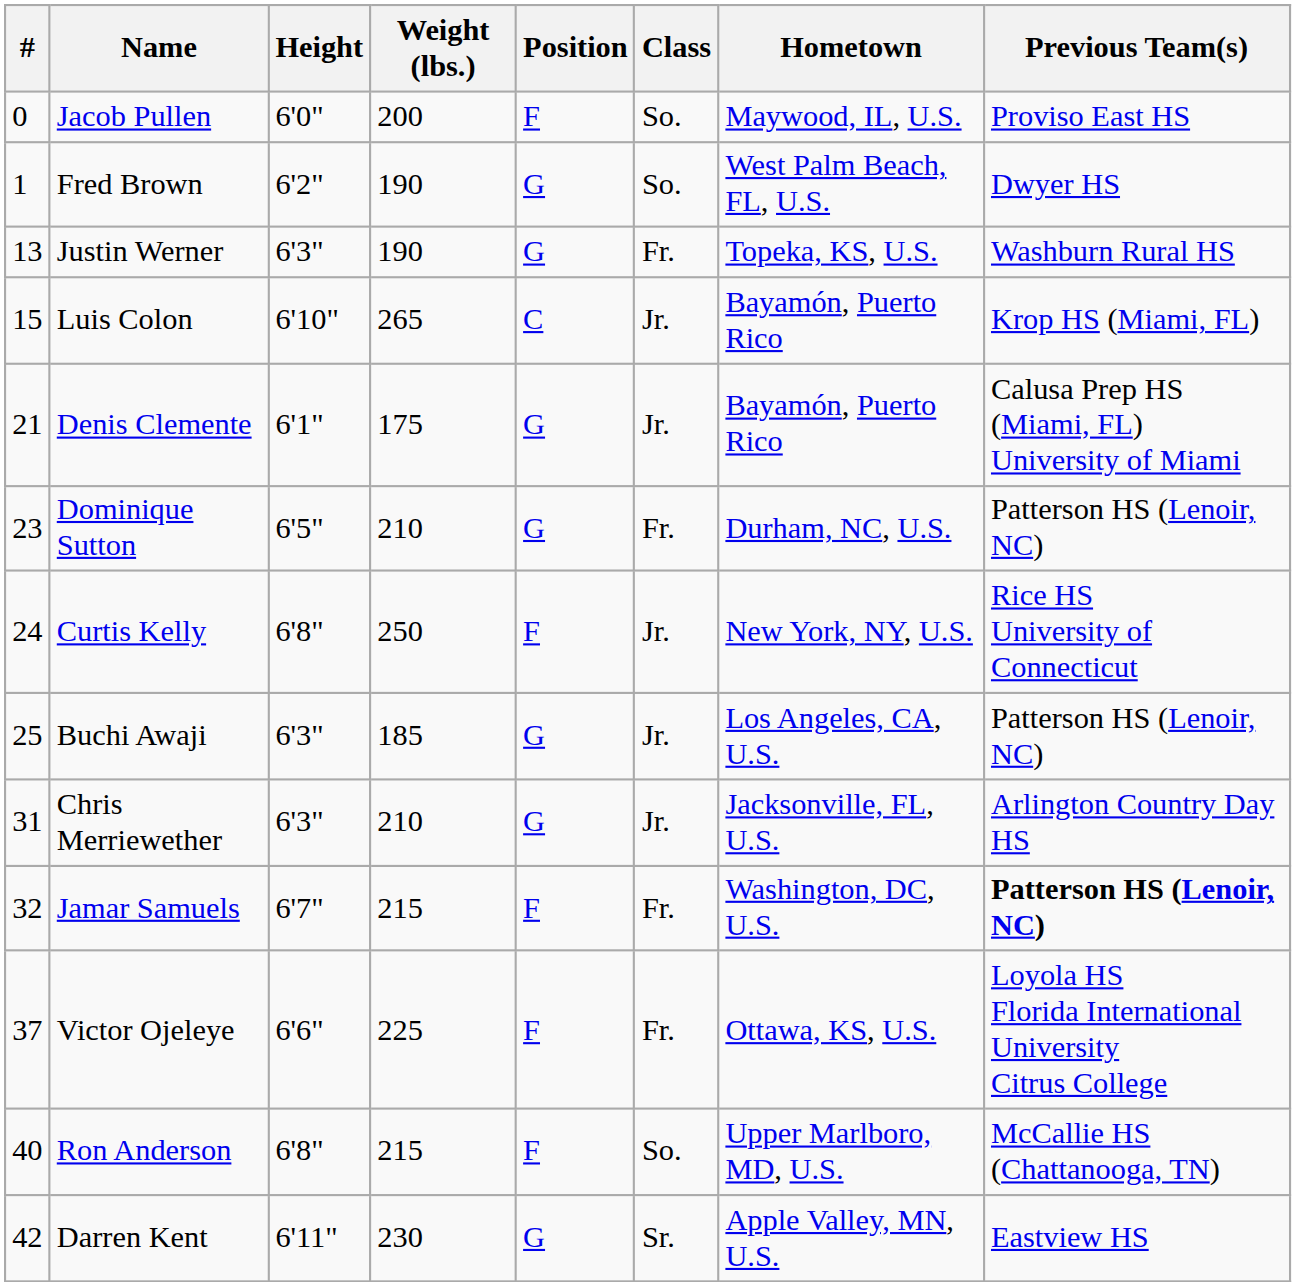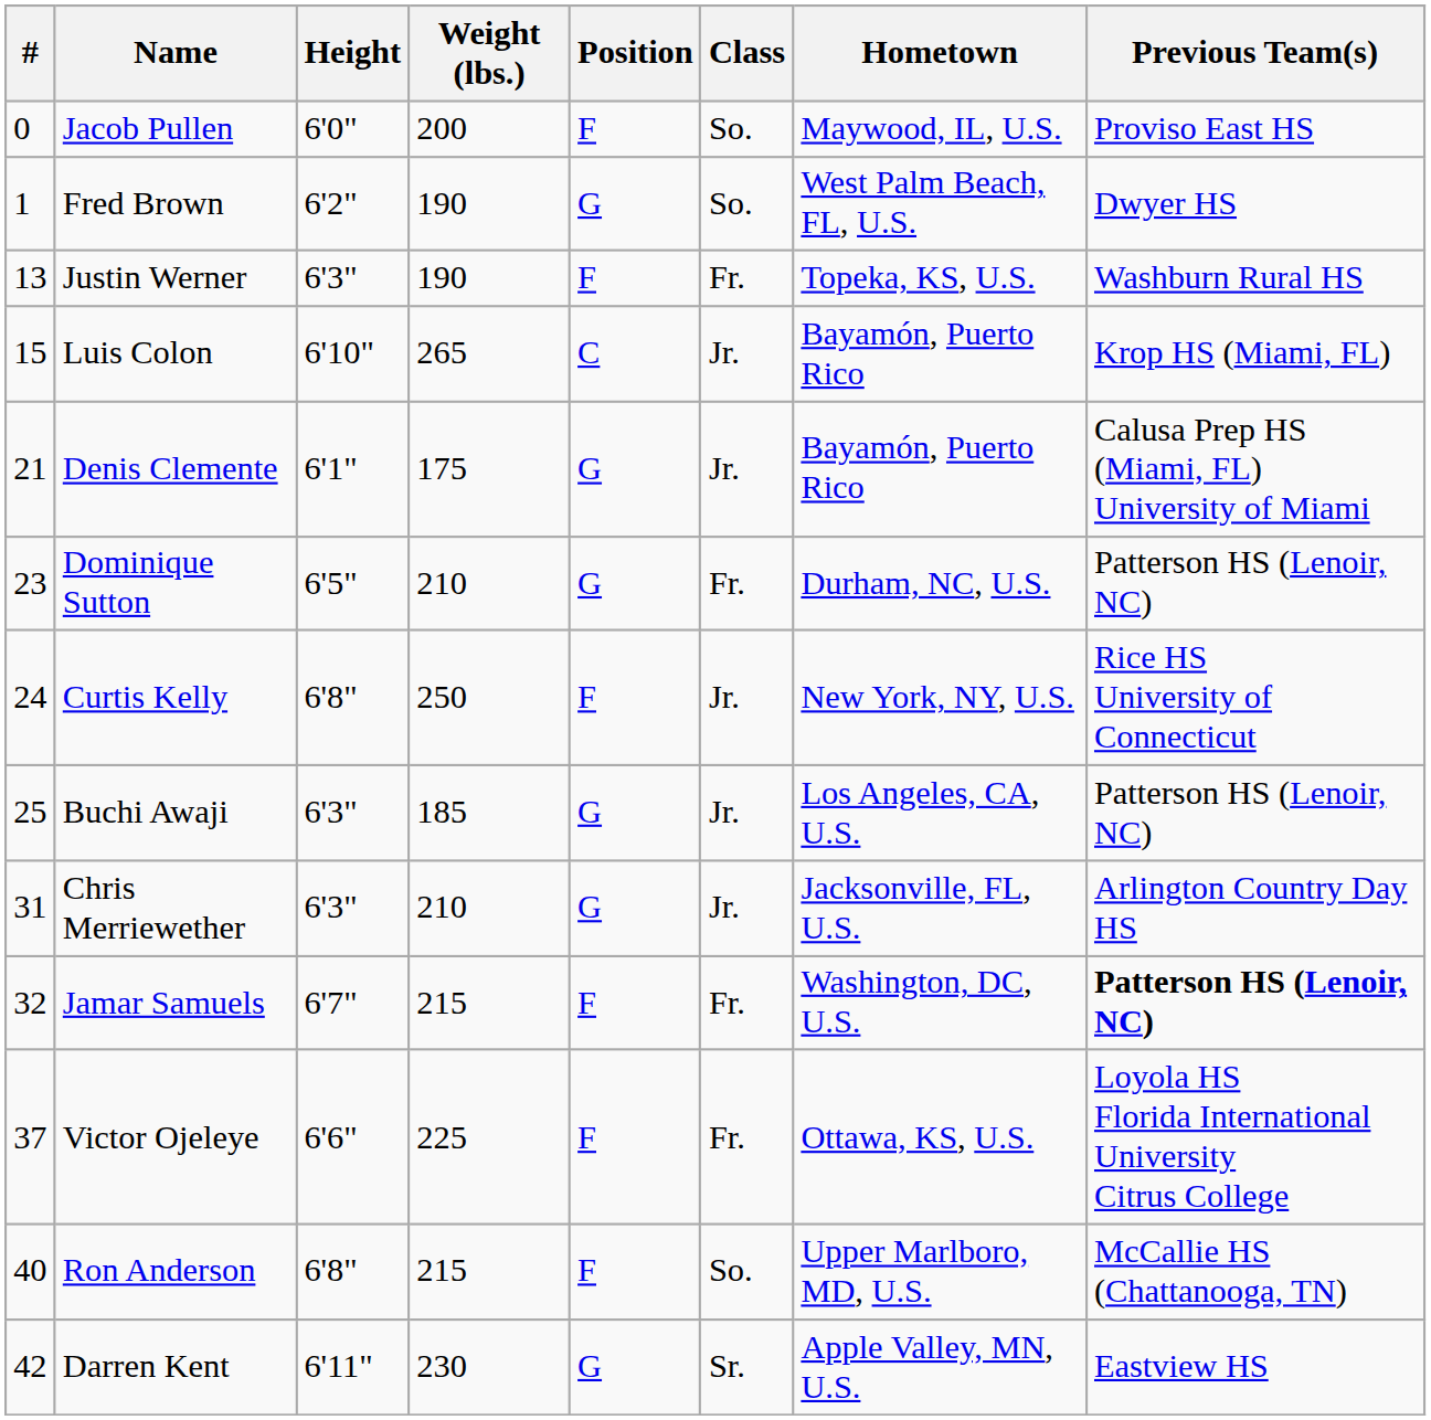Justin Werner | Position: G -> F
